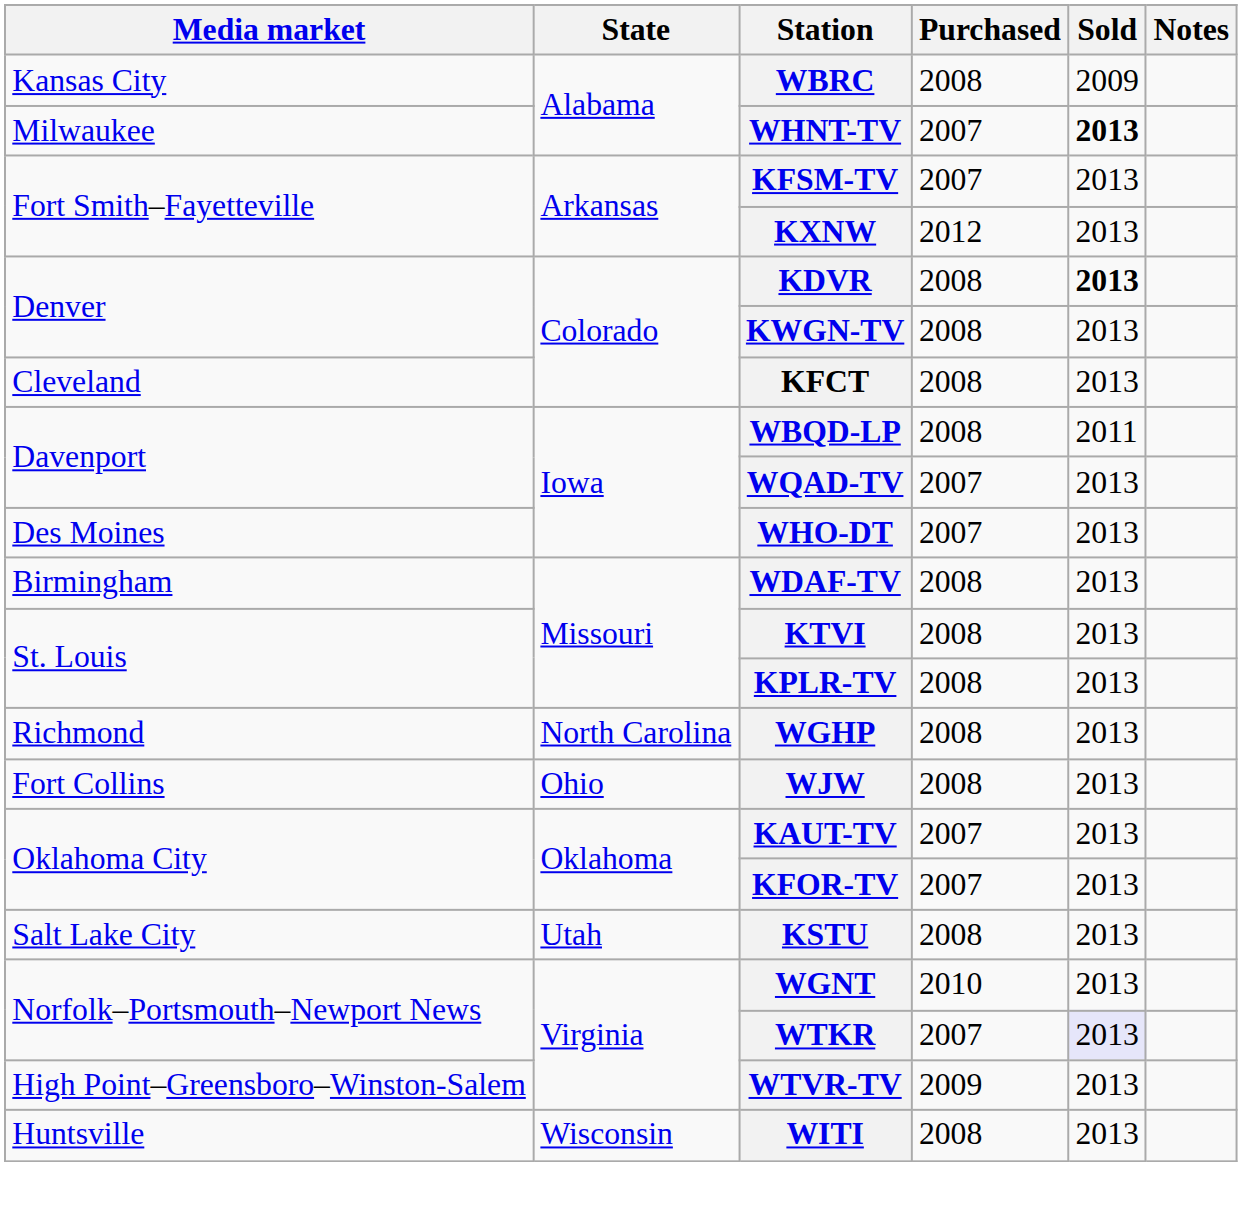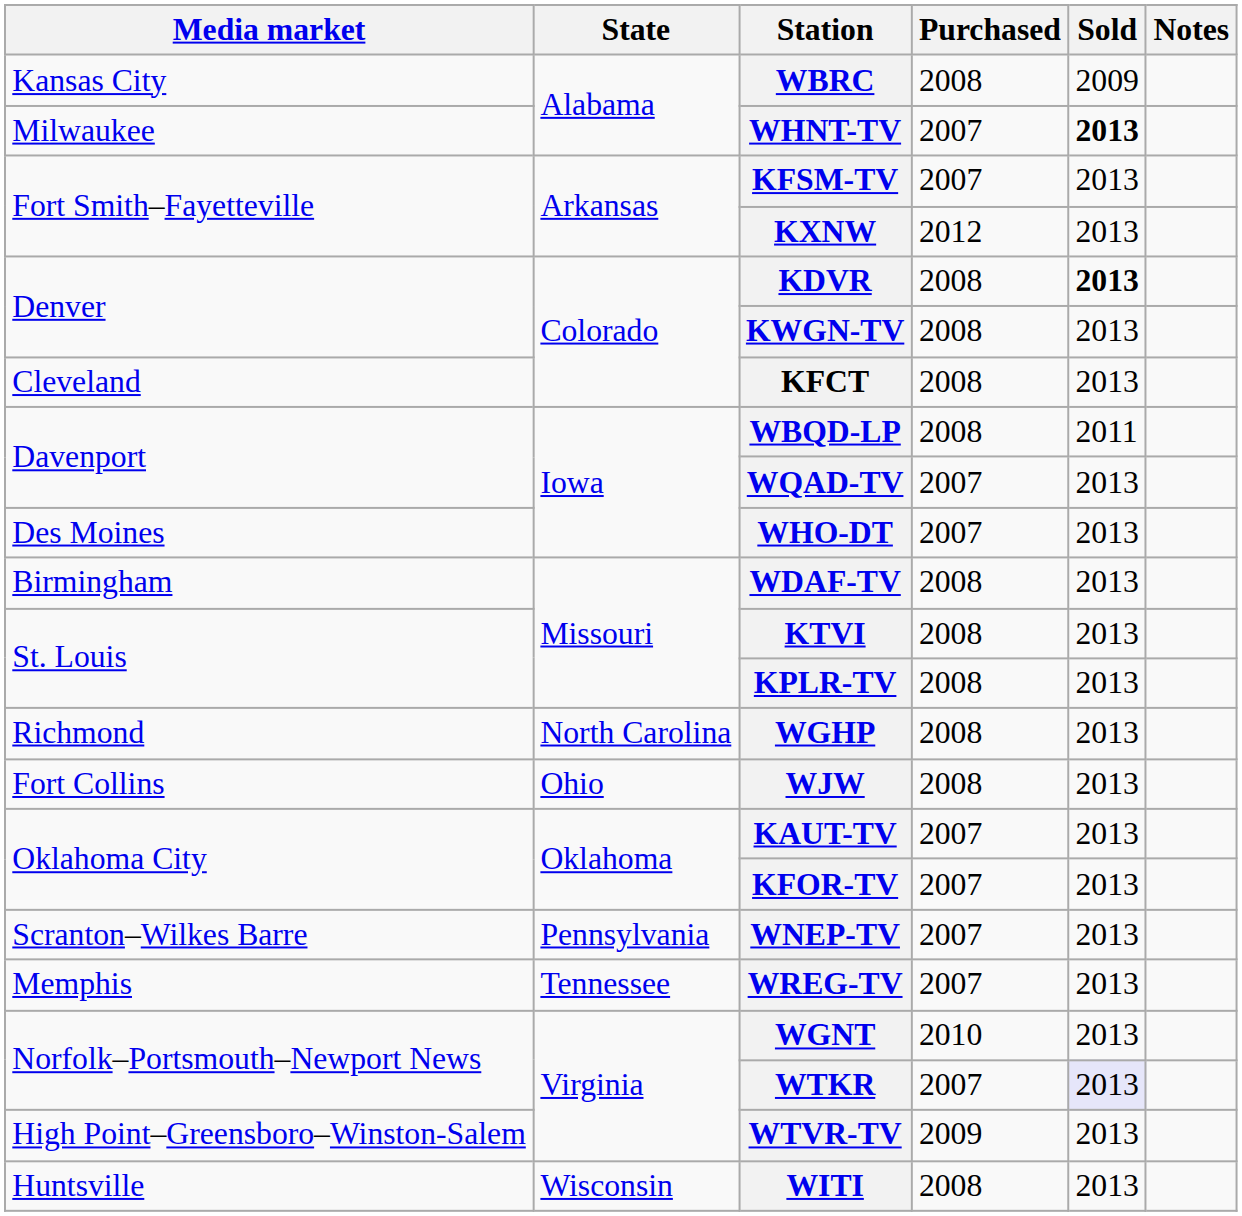+ row: Scranton–Wilkes Barre | Pennsylvania | WNEP-TV | 2007 | 2013
+ row: Memphis | Tennessee | WREG-TV | 2007 | 2013
- row: Salt Lake City | Utah | KSTU | 2008 | 2013
